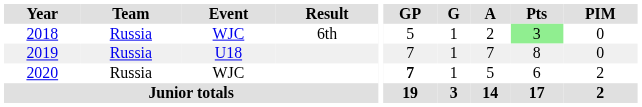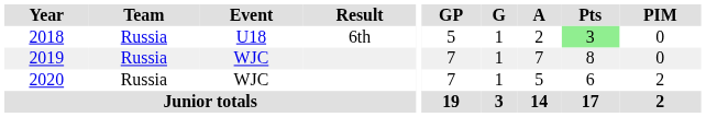2018 | Event: WJC -> U18
2019 | Event: U18 -> WJC
2020 | GP: bold -> normal
